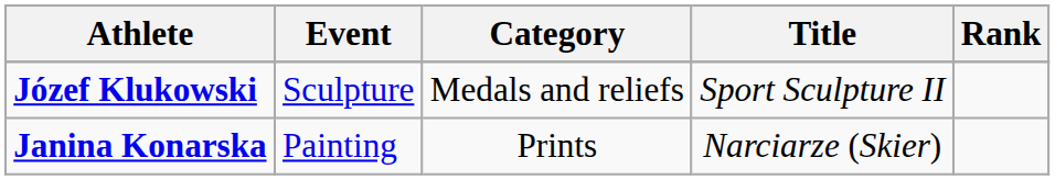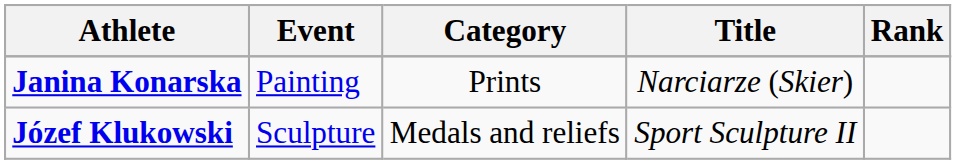rows swapped: Janina Konarska <-> Józef Klukowski
